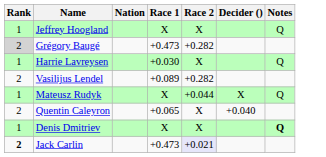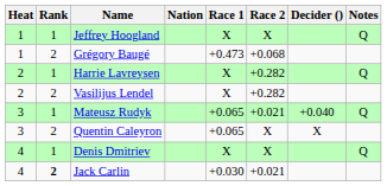+ column: Heat | 1 | 1 | 2 | 2 | 3 | 3 | 4 | 4
Grégory Baugé | Rank: lightgrey background -> no background
Grégory Baugé | Race 2: +0.282 -> +0.068
Harrie Lavreysen | Race 1: +0.030 -> X
Harrie Lavreysen | Race 2: X -> +0.282
Vasilijus Lendel | Race 1: +0.089 -> X
Mateusz Rudyk | Race 1: X -> +0.065
Mateusz Rudyk | Race 2: +0.044 -> +0.021
Mateusz Rudyk | Decider (): X -> +0.040
Quentin Caleyron | Decider (): +0.040 -> X
Denis Dmitriev | Notes: bold -> normal
Jack Carlin | Race 1: +0.473 -> +0.030
Jack Carlin | Race 2: lavender background -> no background
